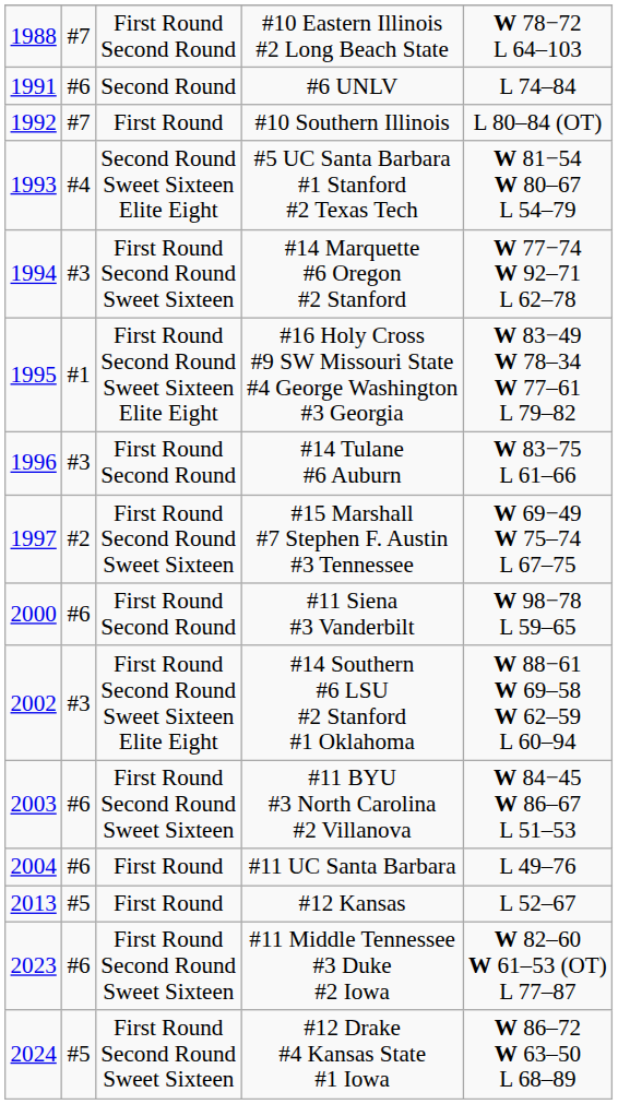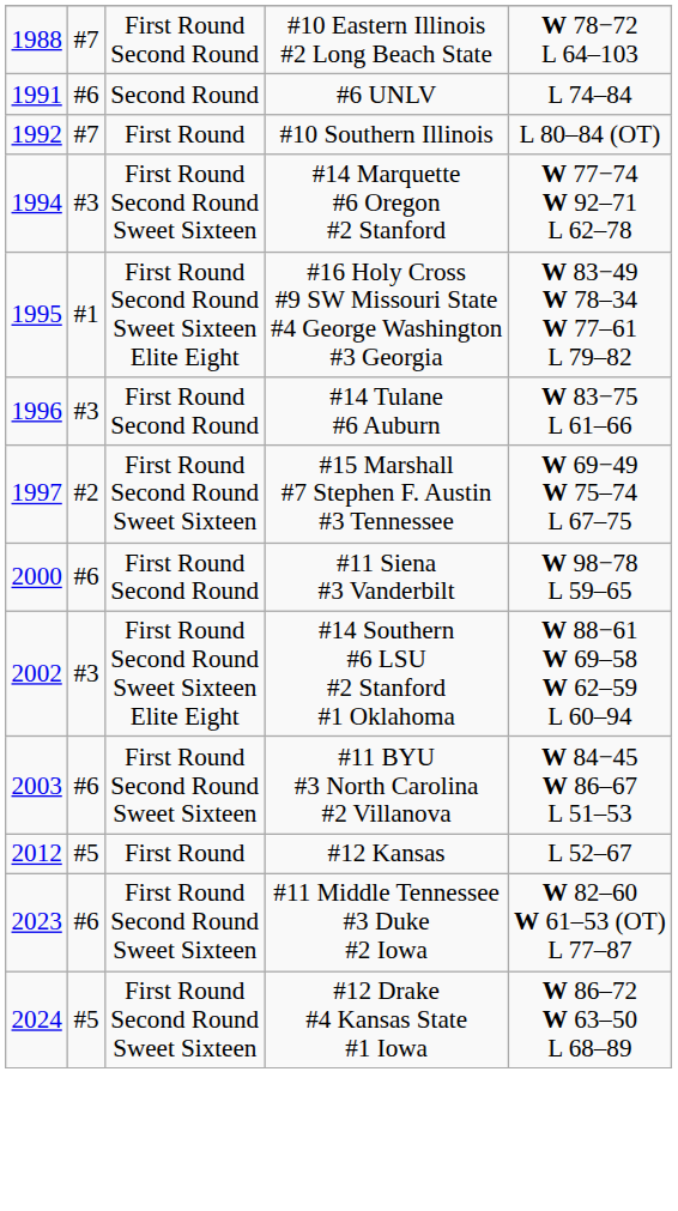- row: 1993 | #4 | Second Round Sweet Sixteen Elite Eight | #5 UC Santa Barbara #1 Stanford #2 Texas Tech | W 81−54 W 80–67 L 54–79
- row: 2004 | #6 | First Round | #11 UC Santa Barbara | L 49–76
#12 Kansas | column 1: 2013 -> 2012
